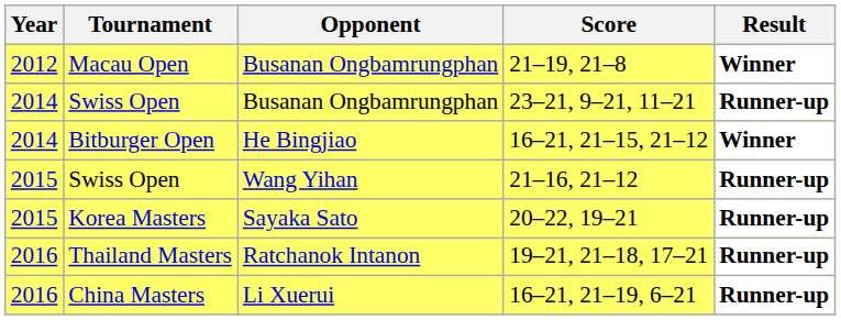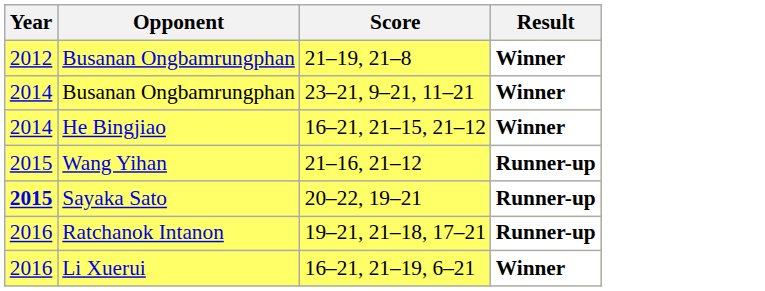- column: Tournament | Macau Open | Swiss Open | Bitburger Open | Swiss Open | Korea Masters | Thailand Masters | China Masters
23–21, 9–21, 11–21 | Result: Runner-up -> Winner
20–22, 19–21 | Year: normal -> bold
16–21, 21–19, 6–21 | Result: Runner-up -> Winner
